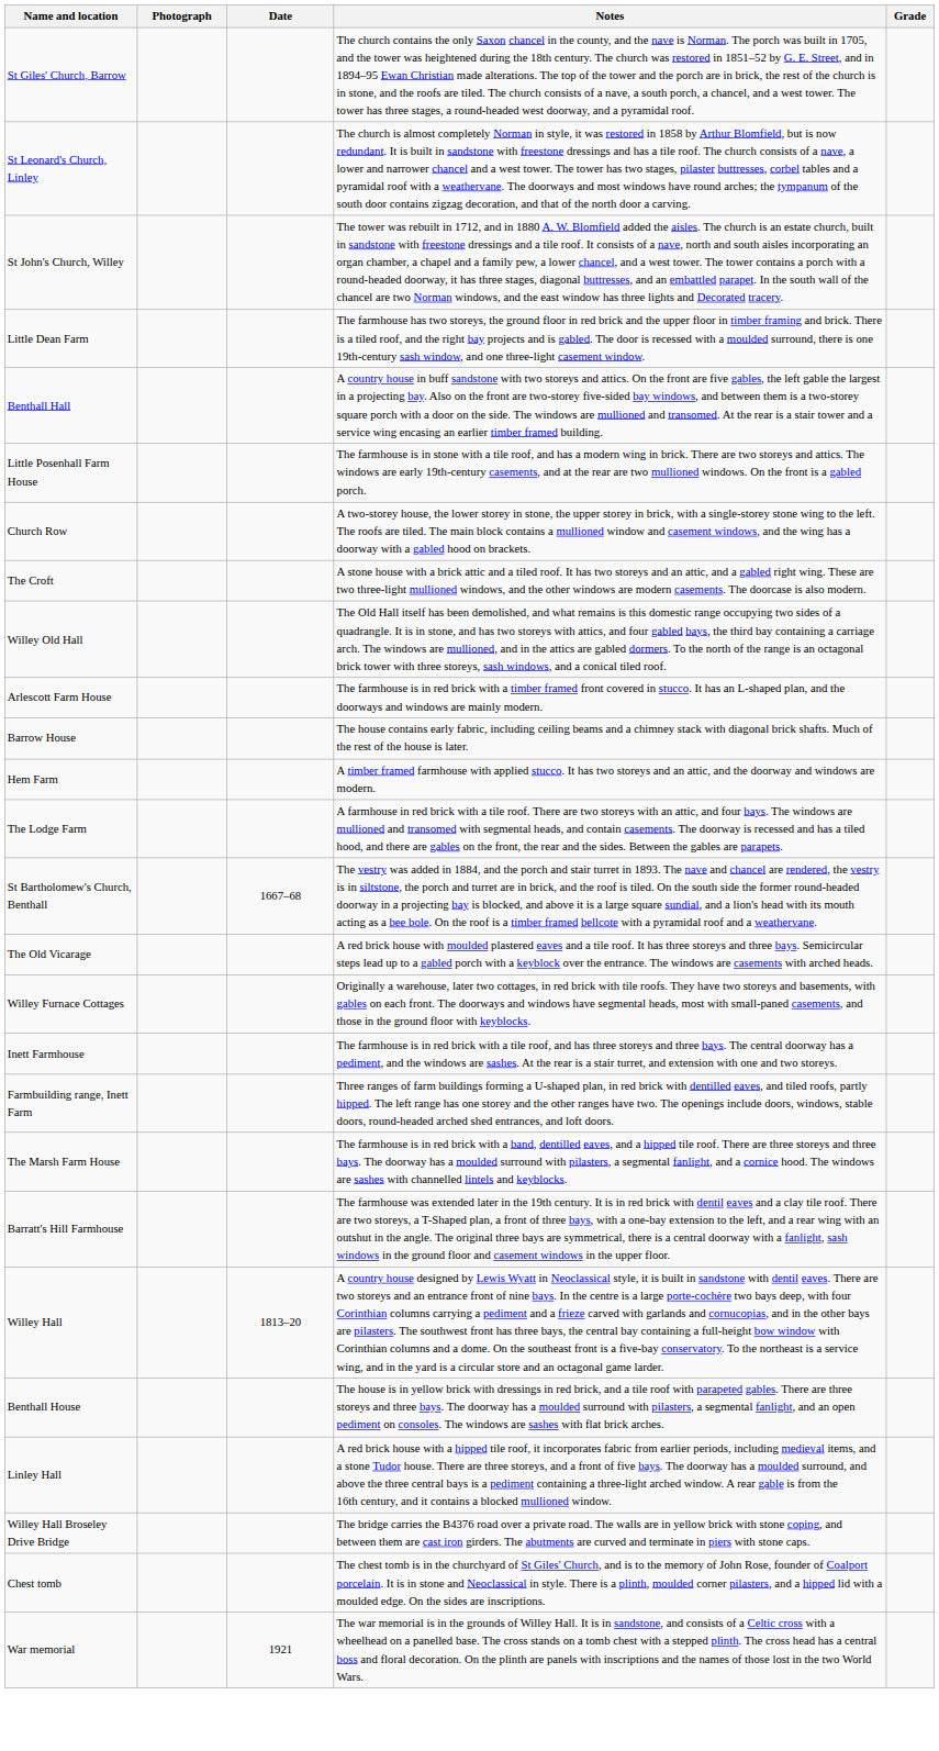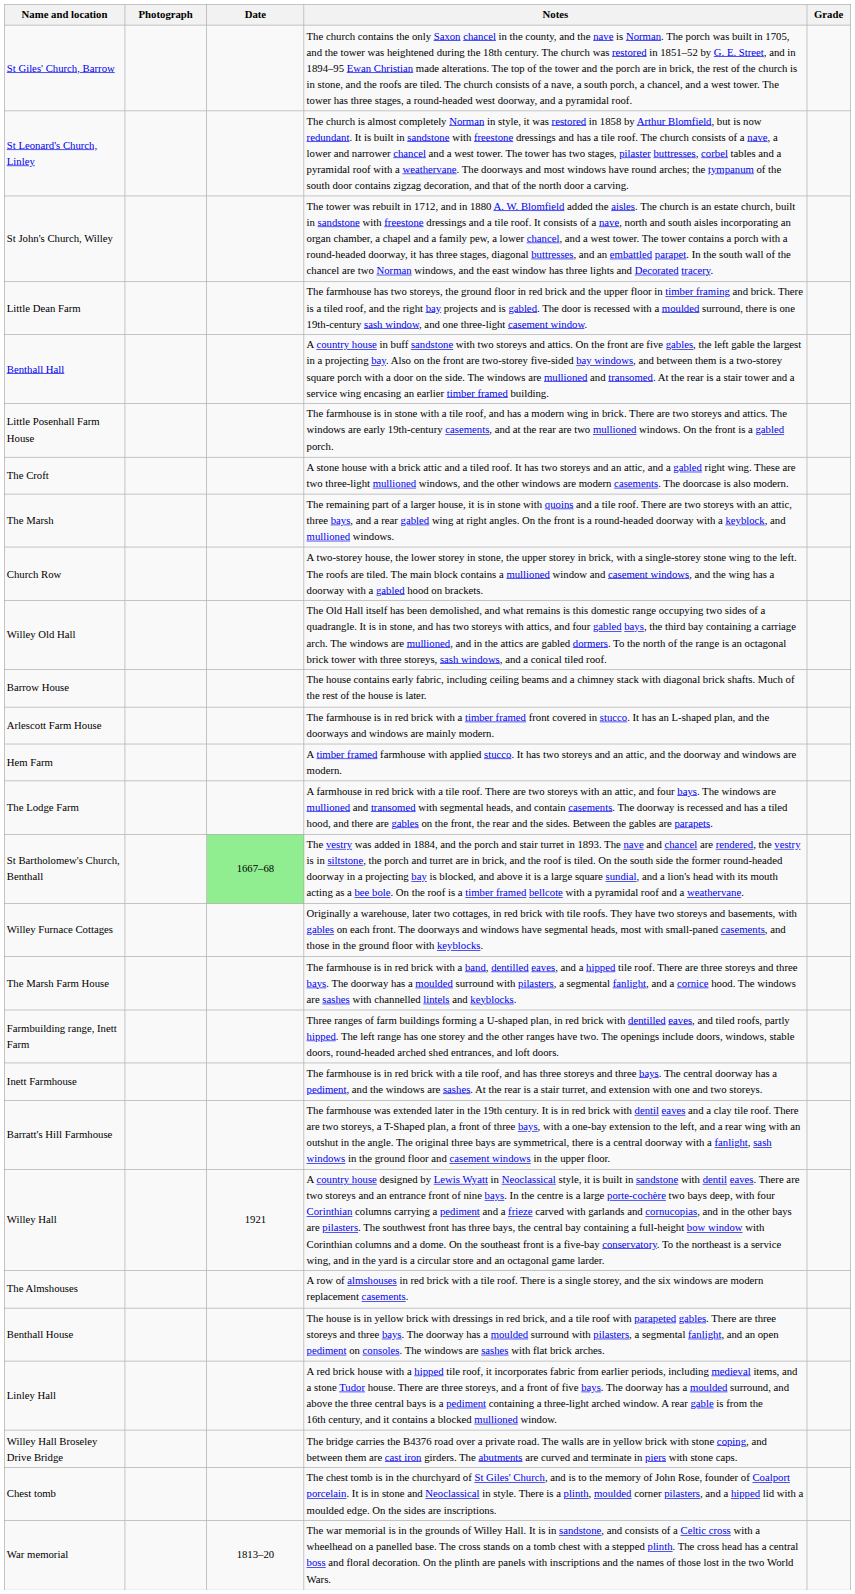rows swapped: The Croft <-> Church Row
+ row: The Marsh | The remaining part of a larger house, it is in stone with quoins and a tile roof. There are two storeys with an attic, three bays, and a rear gabled wing at right angles. On the front is a round-headed doorway with a keyblock, and mullioned windows.
rows swapped: Arlescott Farm House <-> Barrow House
St Bartholomew's Church, Benthall | Date: no background -> lightgreen background
- row: The Old Vicarage | A red brick house with moulded plastered eaves and a tile roof. It has three storeys and three bays. Semicircular steps lead up to a gabled porch with a keyblock over the entrance. The windows are casements with arched heads.
rows swapped: Inett Farmhouse <-> The Marsh Farm House
Willey Hall | Date: 1813–20 -> 1921
+ row: The Almshouses | A row of almshouses in red brick with a tile roof. There is a single storey, and the six windows are modern replacement casements.
War memorial | Date: 1921 -> 1813–20
